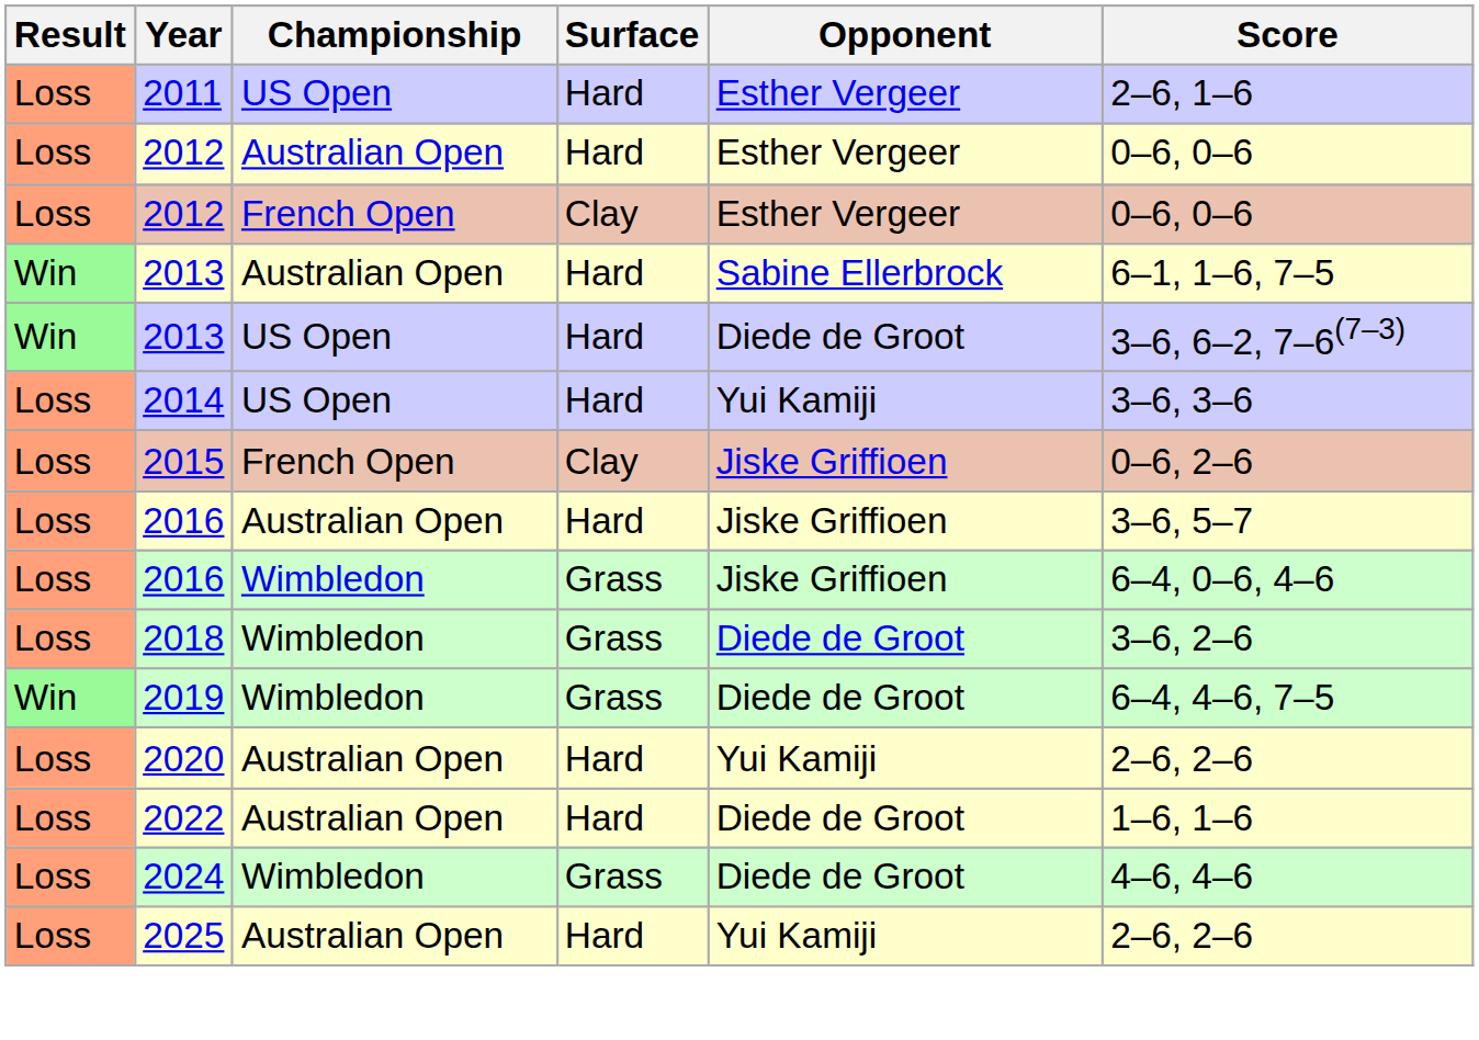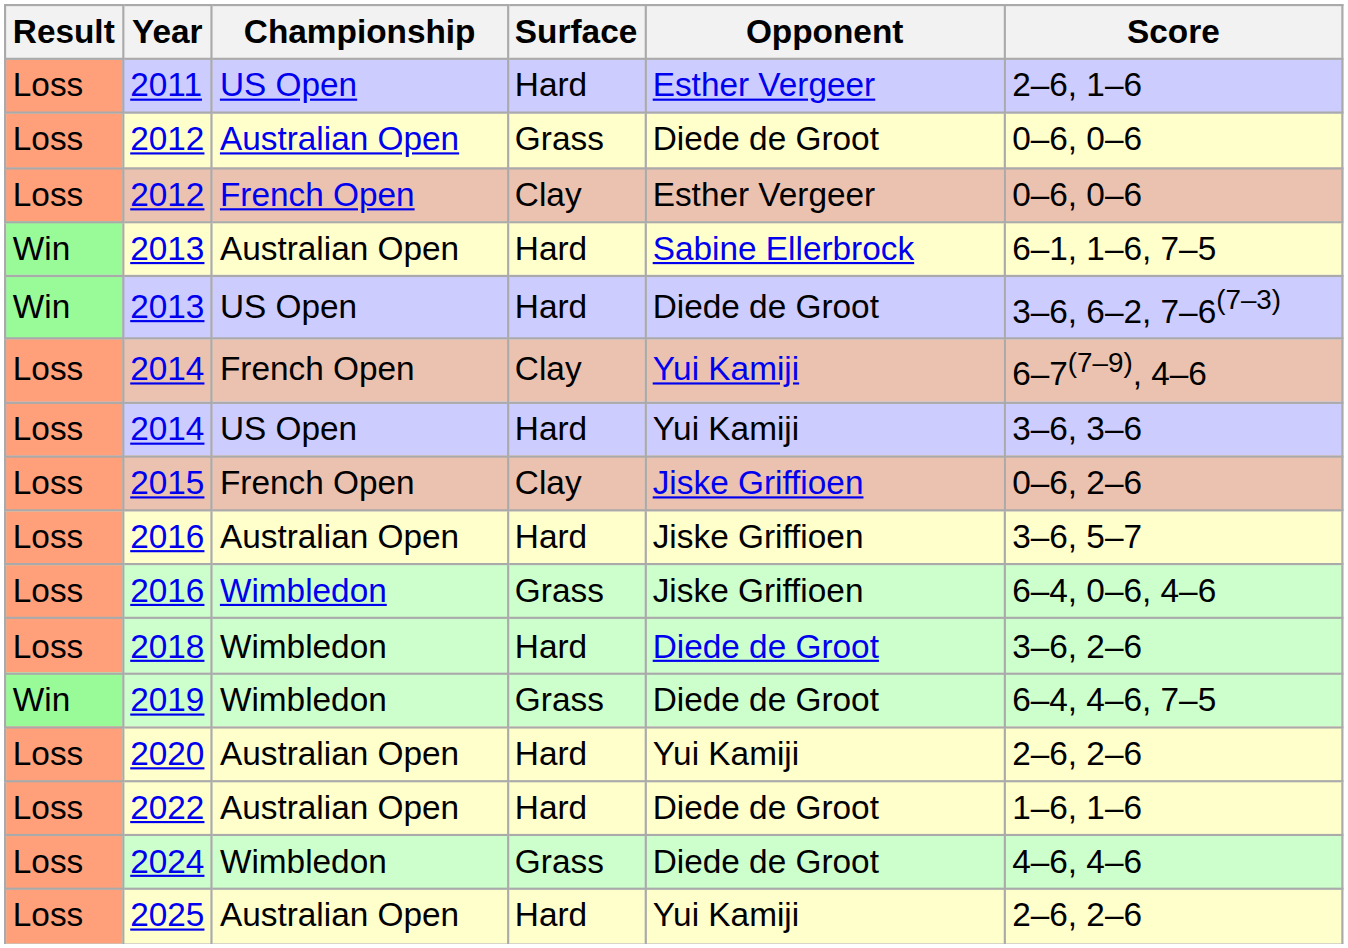2012 / Australian Open | Surface: Hard -> Grass
2012 / Australian Open | Opponent: Esther Vergeer -> Diede de Groot
+ row: Loss | 2014 | French Open | Clay | Yui Kamiji | 6–7(7–9), 4–6
2018 | Surface: Grass -> Hard
